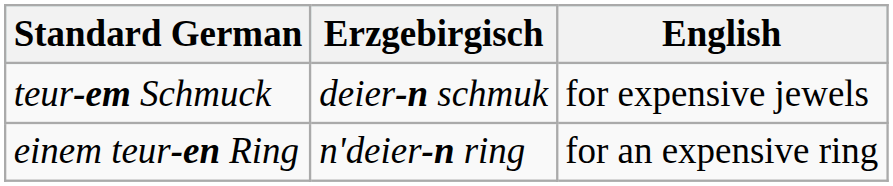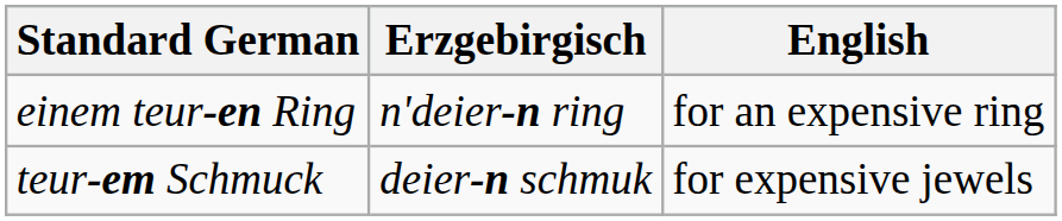rows swapped: teur-em Schmuck <-> einem teur-en Ring
